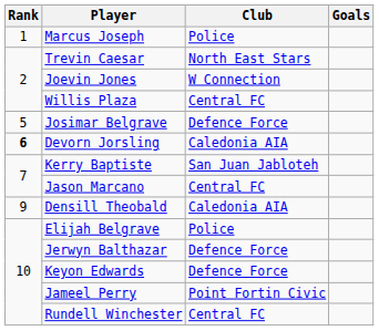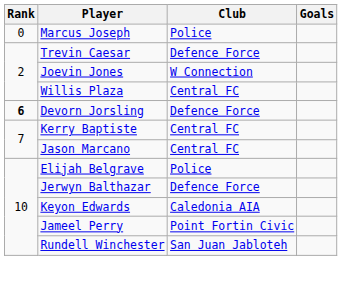Marcus Joseph | Rank: 1 -> 0
Trevin Caesar | Club: North East Stars -> Defence Force
- row: 5 | Josimar Belgrave | Defence Force
Devorn Jorsling | Club: Caledonia AIA -> Defence Force
Kerry Baptiste | Club: San Juan Jabloteh -> Central FC
- row: 9 | Densill Theobald | Caledonia AIA
Keyon Edwards | Club: Defence Force -> Caledonia AIA
Rundell Winchester | Club: Central FC -> San Juan Jabloteh
